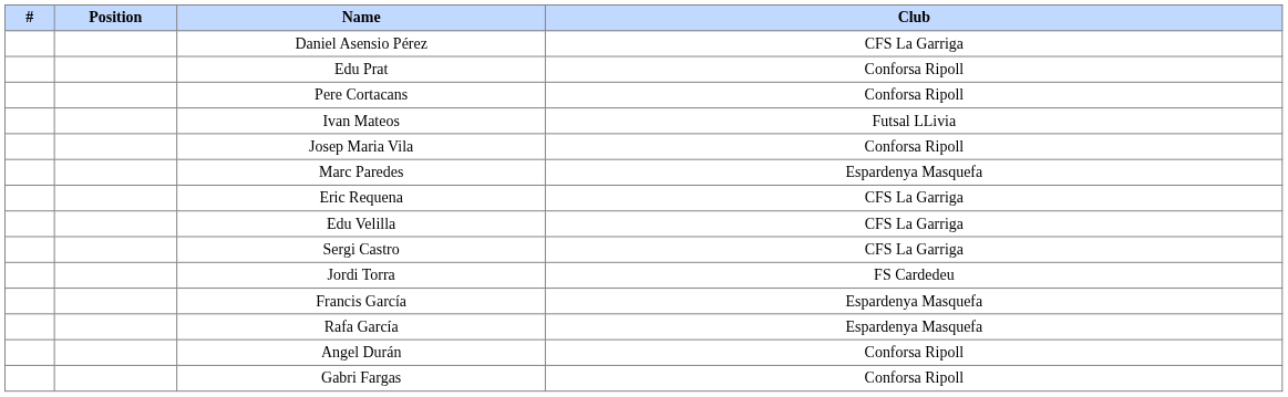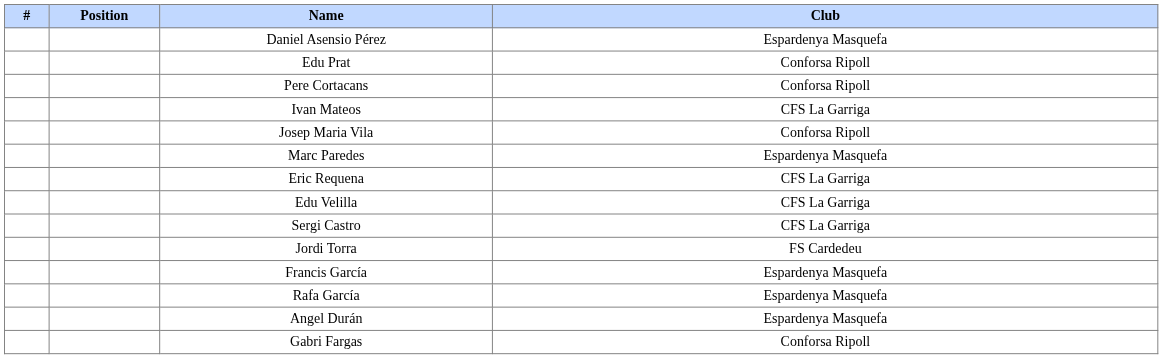Daniel Asensio Pérez | Club: CFS La Garriga -> Espardenya Masquefa
Ivan Mateos | Club: Futsal LLivia -> CFS La Garriga
Angel Durán | Club: Conforsa Ripoll -> Espardenya Masquefa
